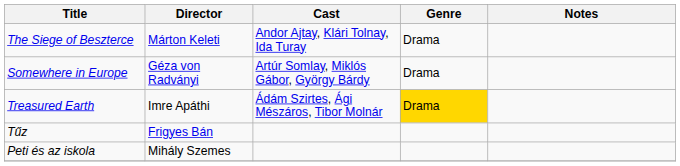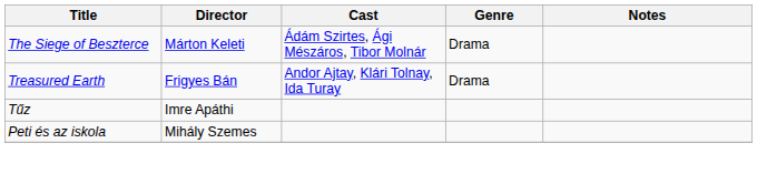The Siege of Beszterce | Cast: Andor Ajtay, Klári Tolnay, Ida Turay -> Ádám Szirtes, Ági Mészáros, Tibor Molnár
- row: Somewhere in Europe | Géza von Radványi | Artúr Somlay, Miklós Gábor, György Bárdy | Drama
Treasured Earth | Director: Imre Apáthi -> Frigyes Bán
Treasured Earth | Cast: Ádám Szirtes, Ági Mészáros, Tibor Molnár -> Andor Ajtay, Klári Tolnay, Ida Turay
Treasured Earth | Genre: gold background -> no background
Tűz | Director: Frigyes Bán -> Imre Apáthi
